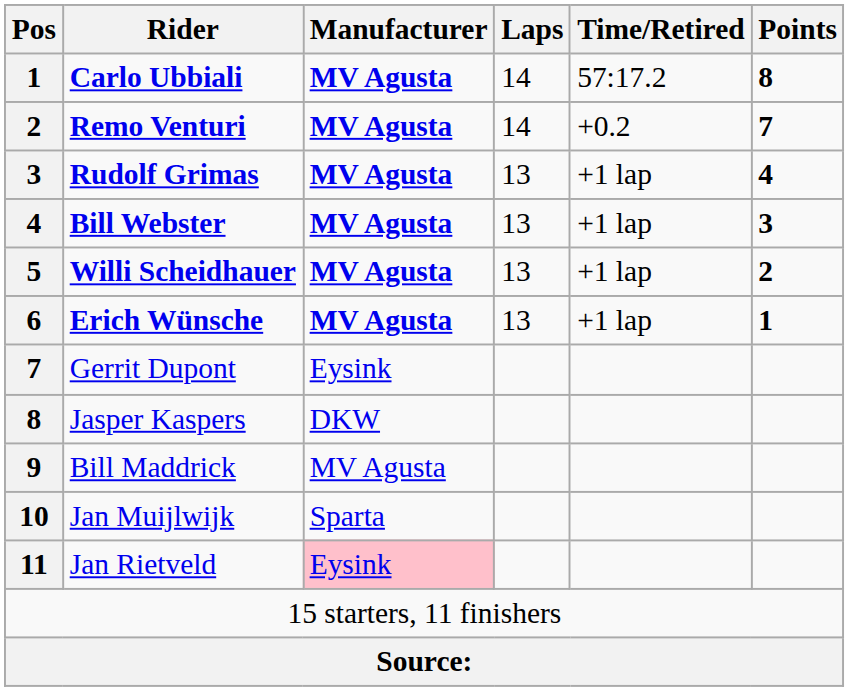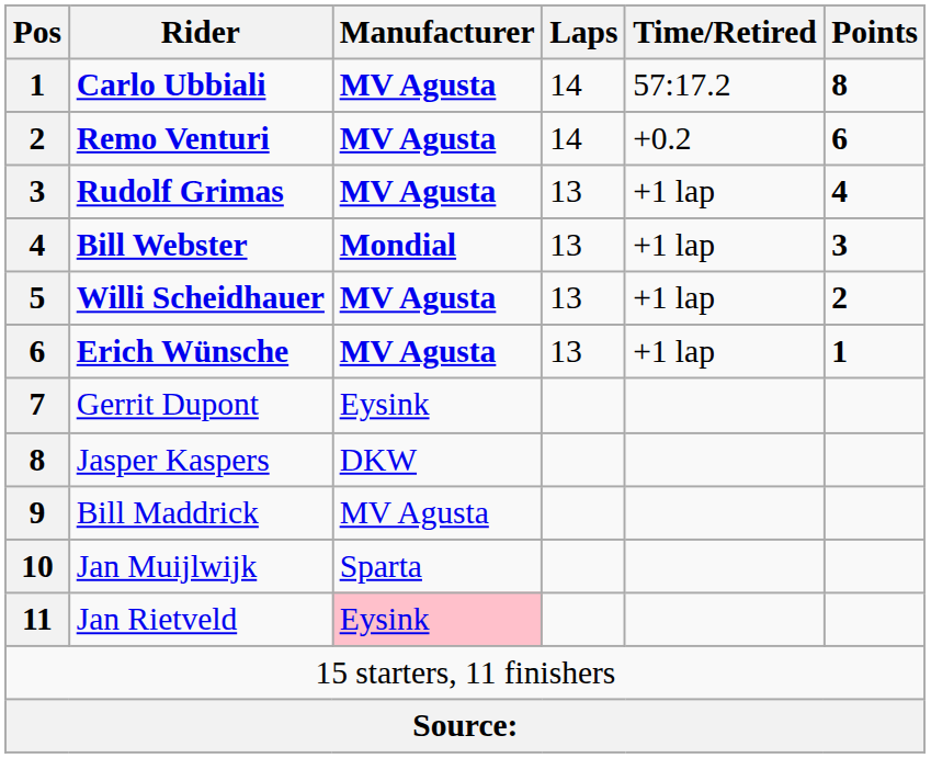Remo Venturi | Points: 7 -> 6
Bill Webster | Manufacturer: MV Agusta -> Mondial
